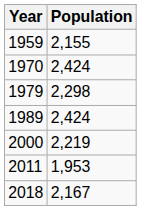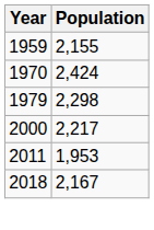- row: 1989 | 2,424
2000 | Population: 2,219 -> 2,217
